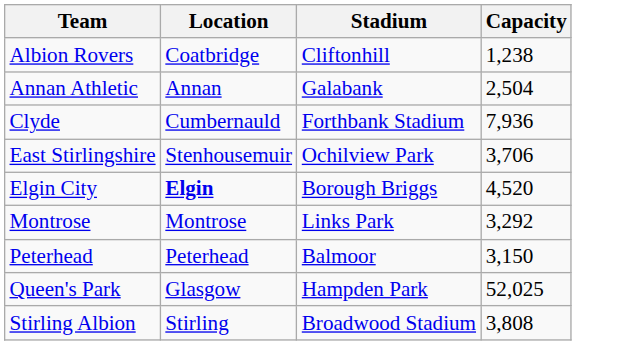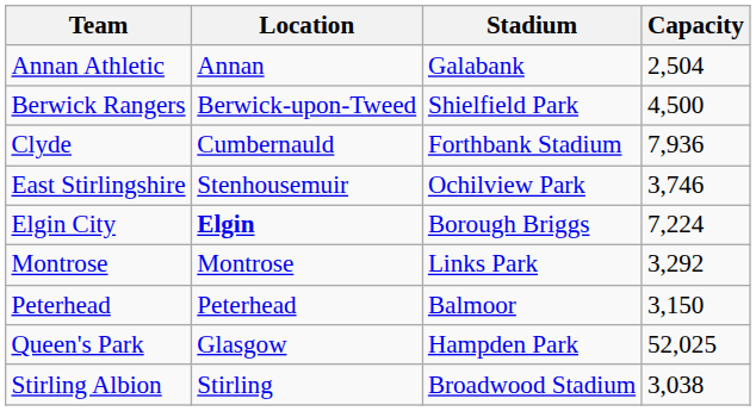- row: Albion Rovers | Coatbridge | Cliftonhill | 1,238
+ row: Berwick Rangers | Berwick-upon-Tweed | Shielfield Park | 4,500
East Stirlingshire | Capacity: 3,706 -> 3,746
Elgin City | Capacity: 4,520 -> 7,224
Stirling Albion | Capacity: 3,808 -> 3,038
